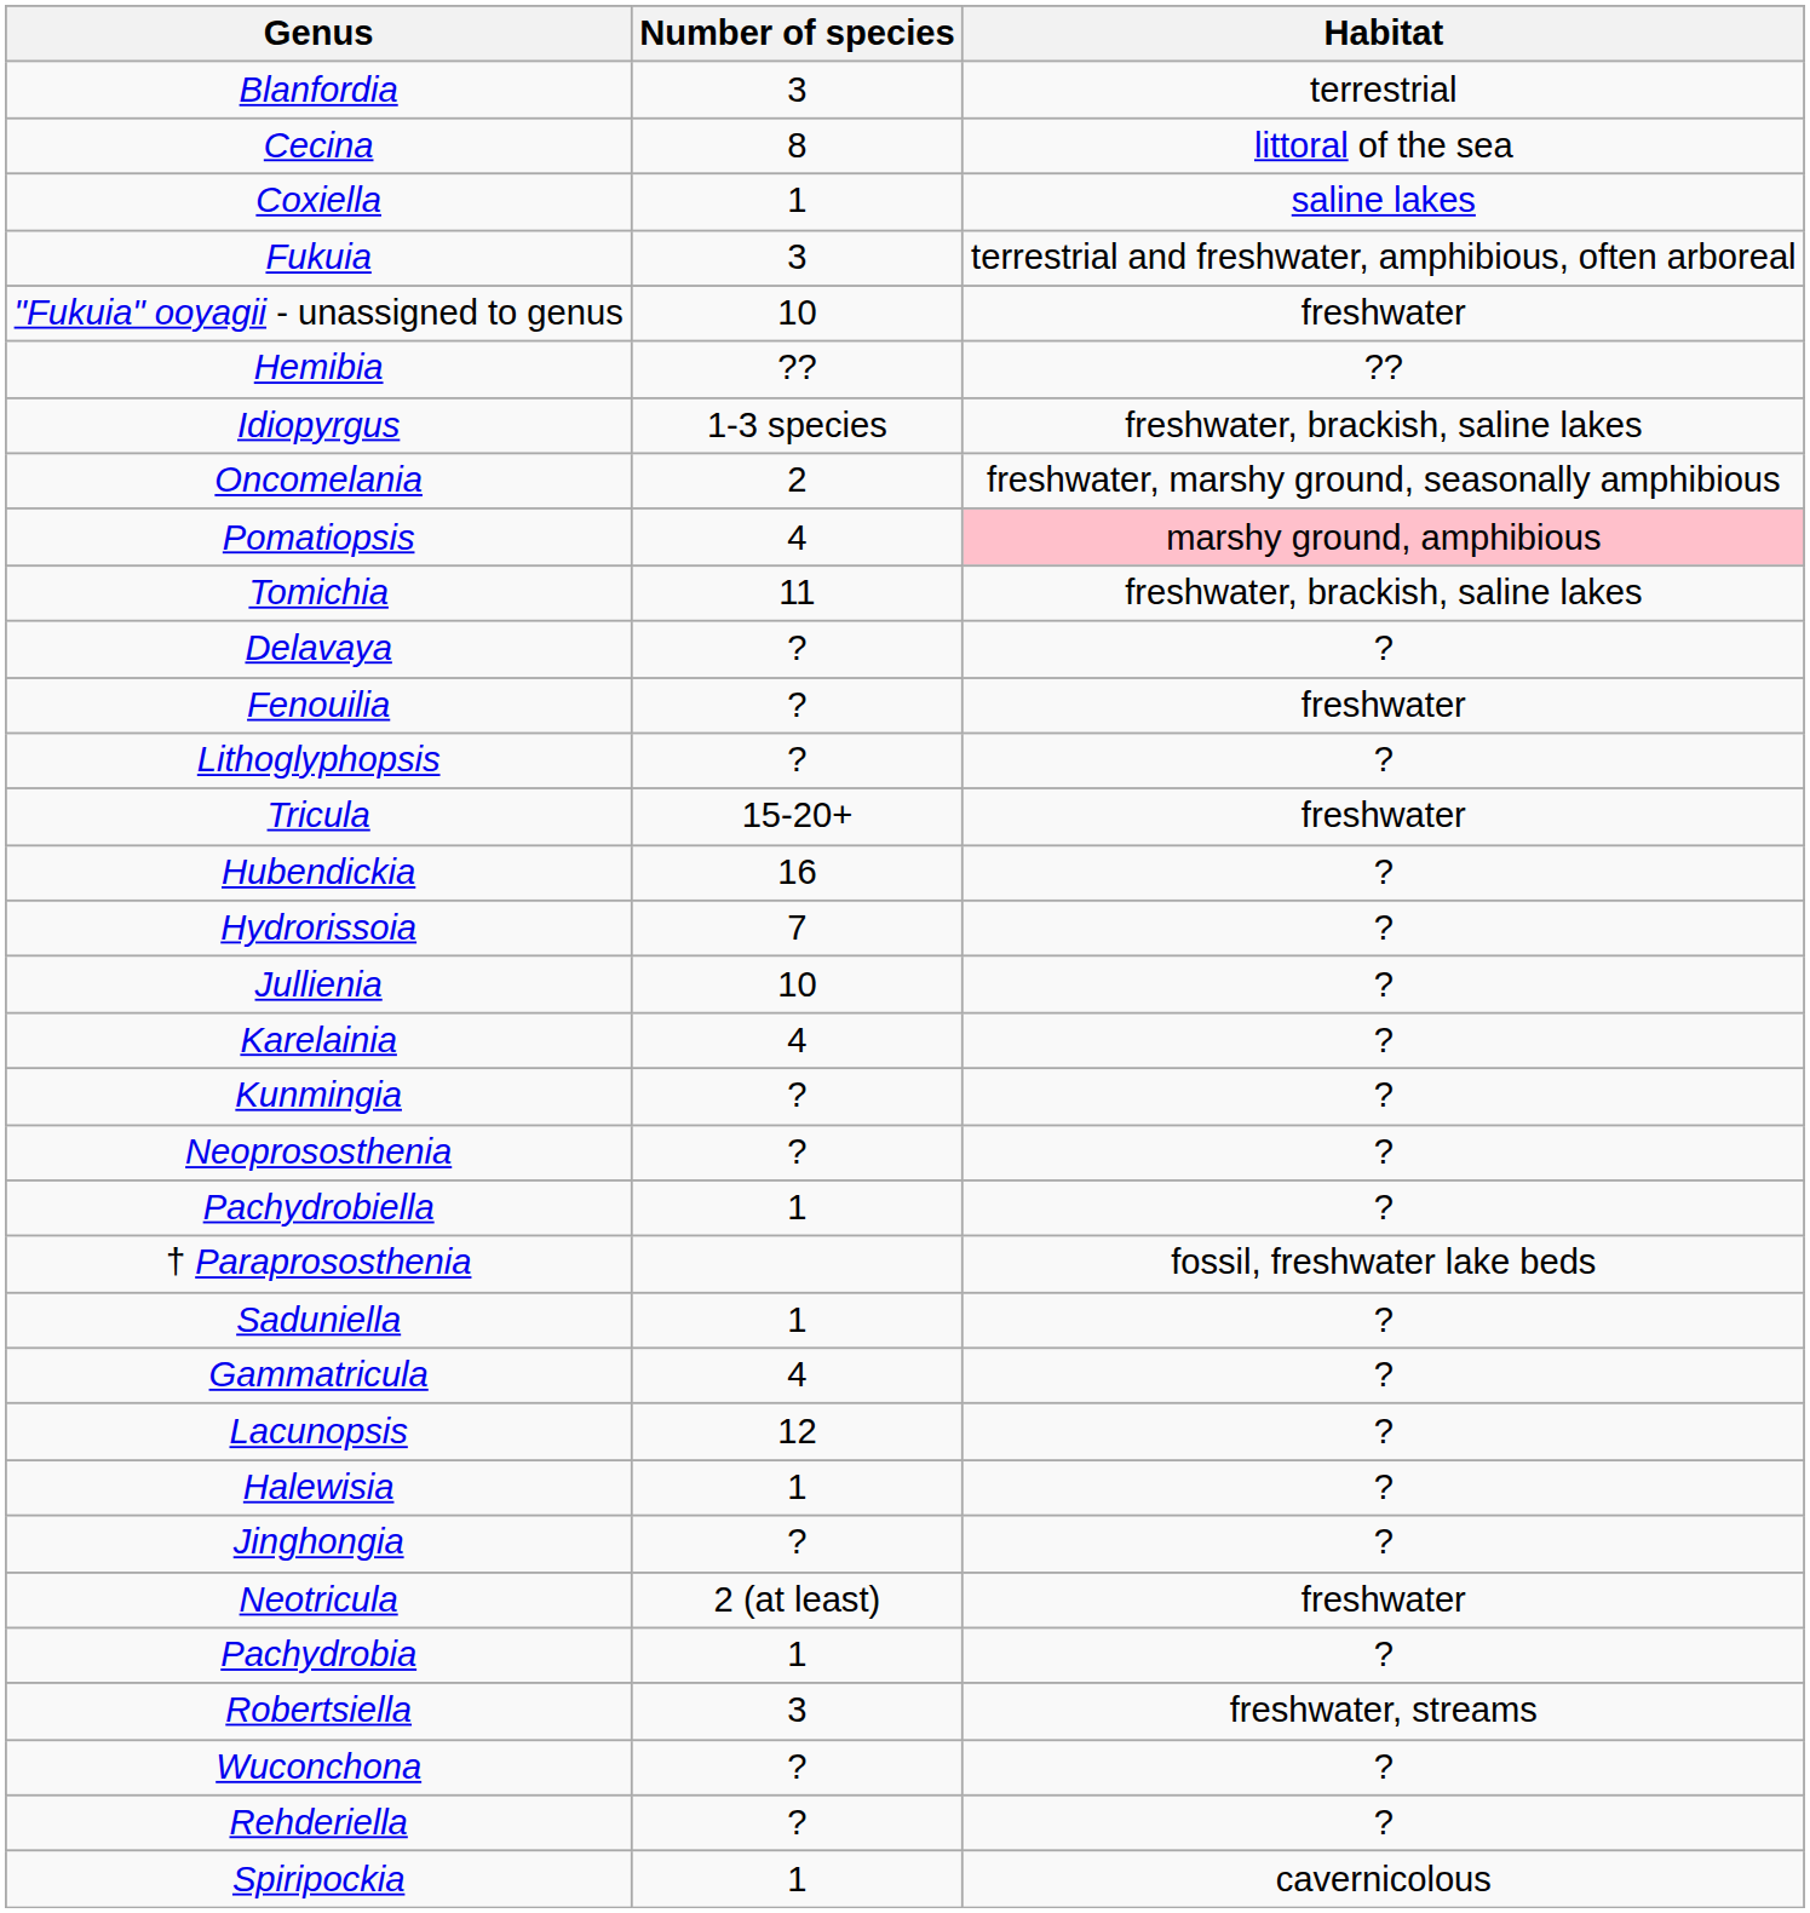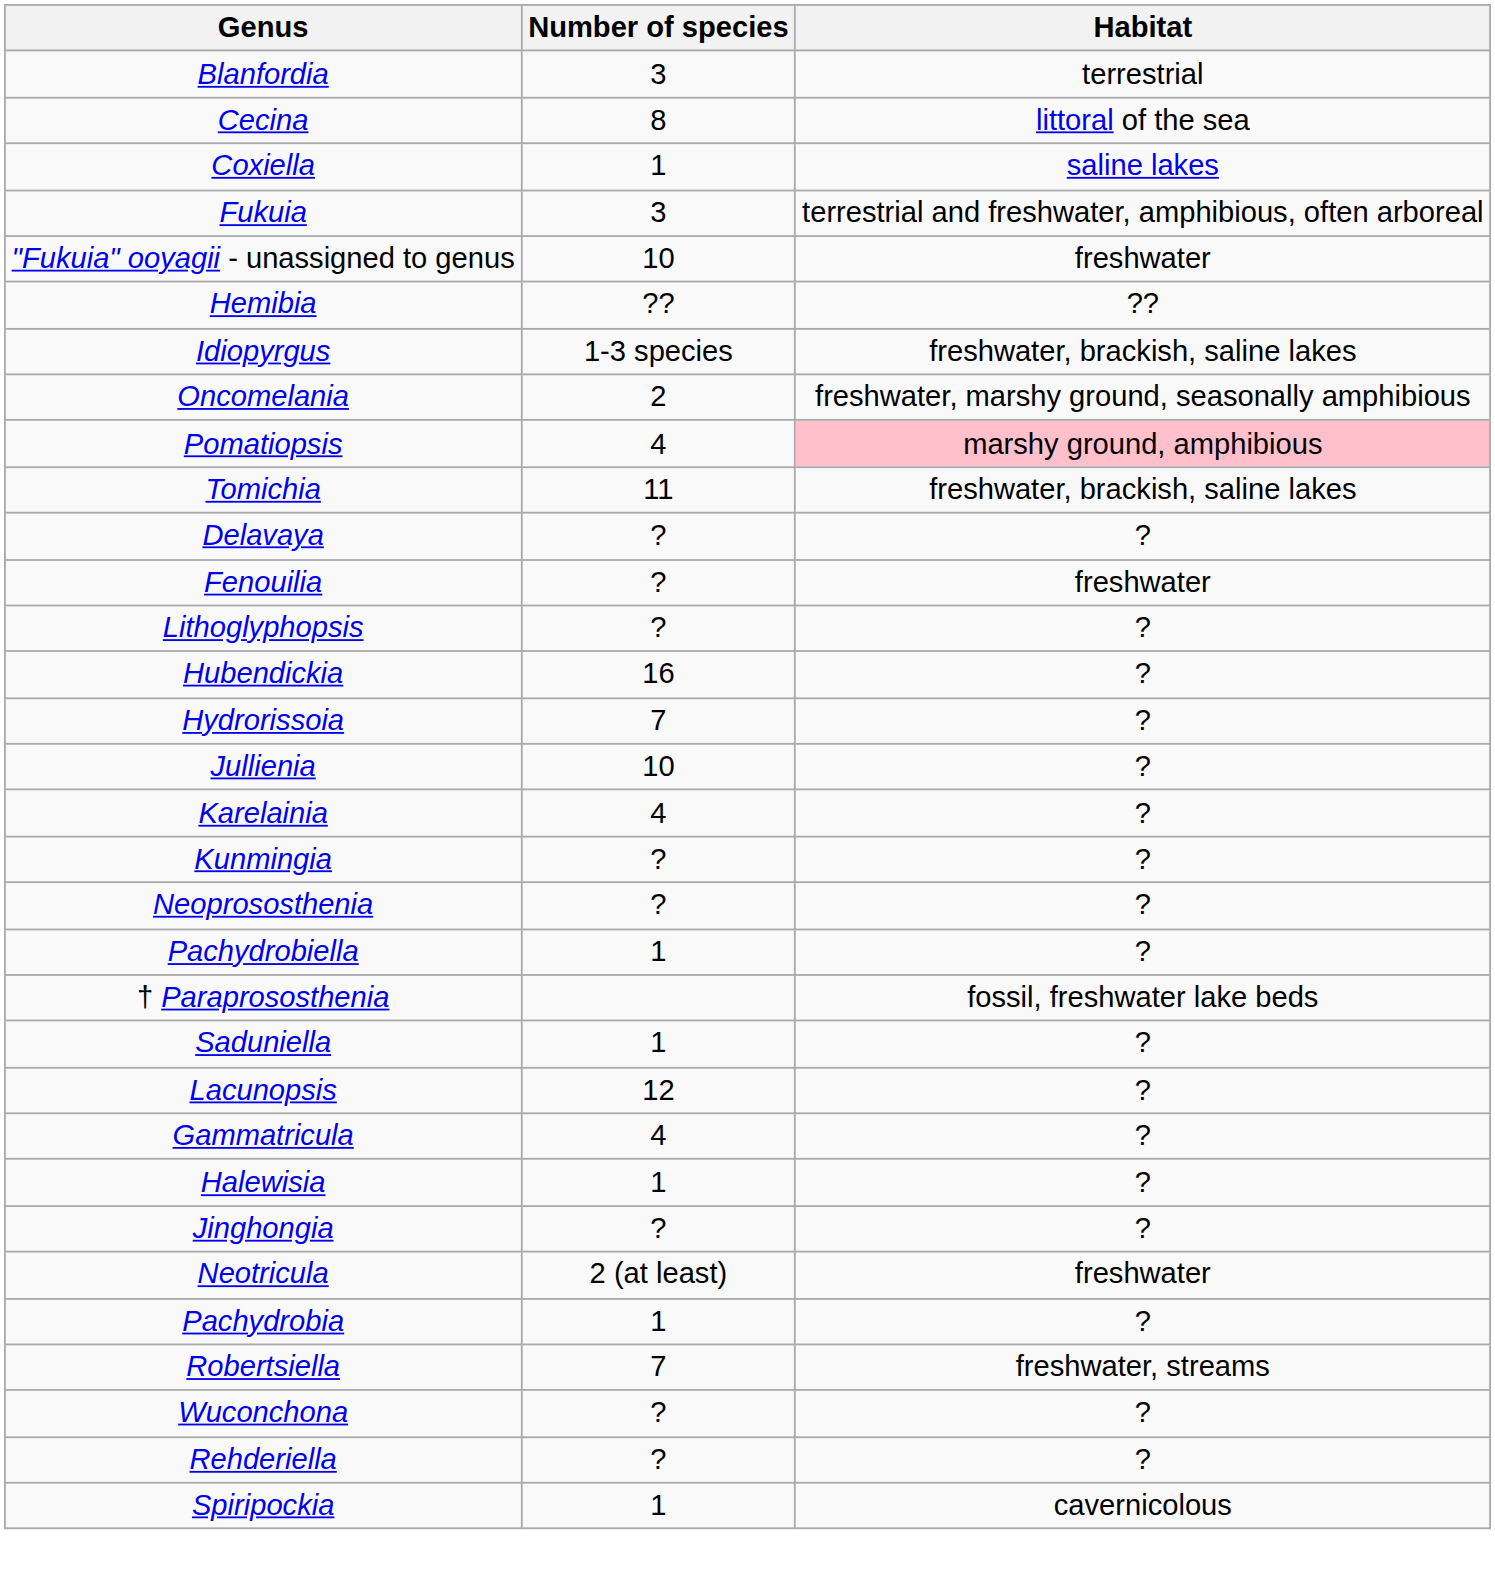- row: Tricula | 15-20+ | freshwater
rows swapped: Lacunopsis <-> Gammatricula
Robertsiella | Number of species: 3 -> 7
